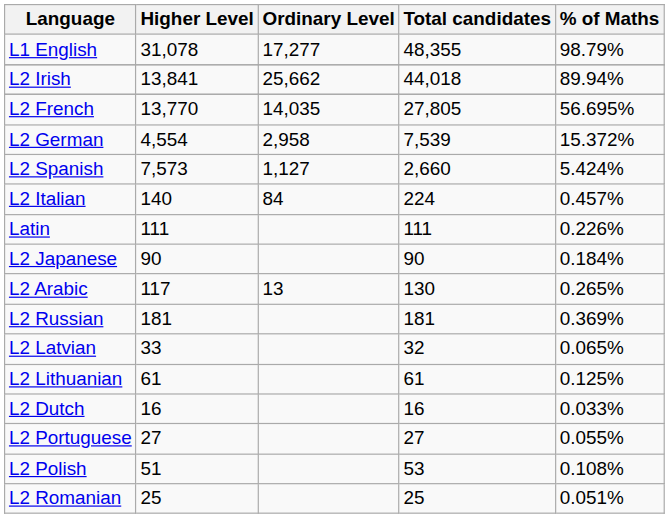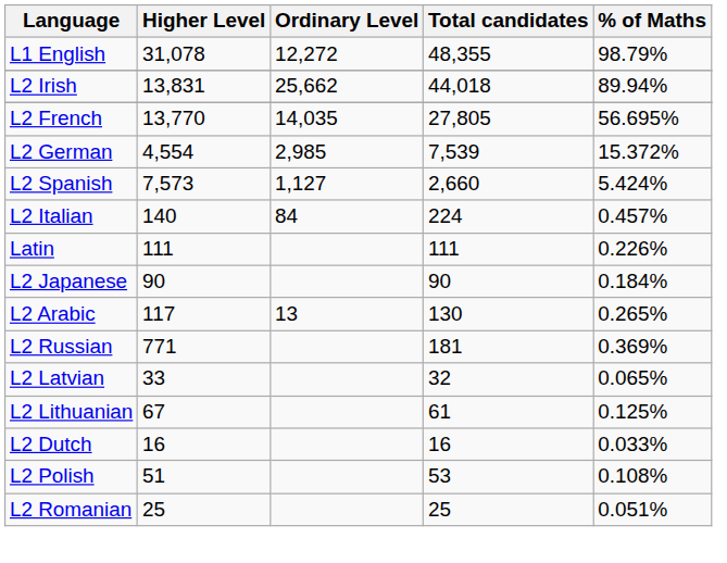L1 English | Ordinary Level: 17,277 -> 12,272
L2 Irish | Higher Level: 13,841 -> 13,831
L2 German | Ordinary Level: 2,958 -> 2,985
L2 Russian | Higher Level: 181 -> 771
L2 Lithuanian | Higher Level: 61 -> 67
- row: L2 Portuguese | 27 | 27 | 0.055%
